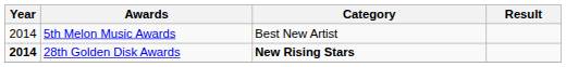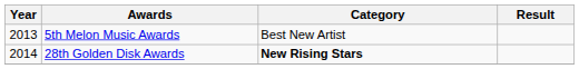5th Melon Music Awards | Year: 2014 -> 2013
28th Golden Disk Awards | Year: bold -> normal
